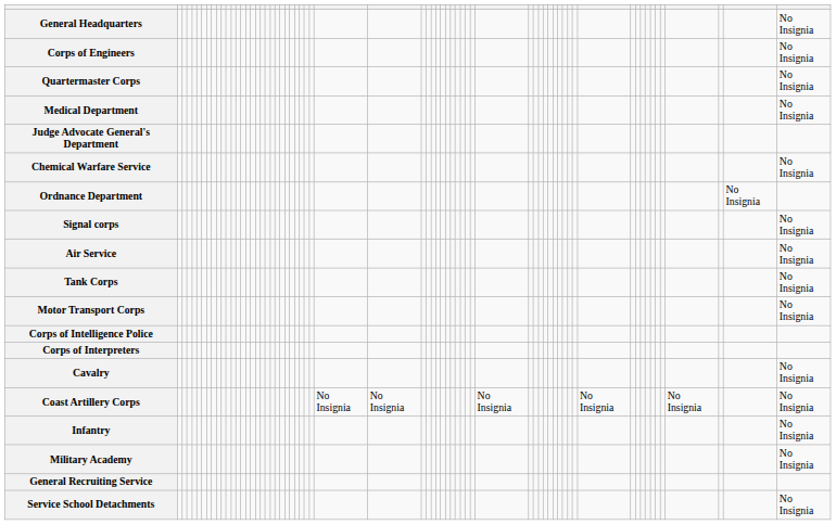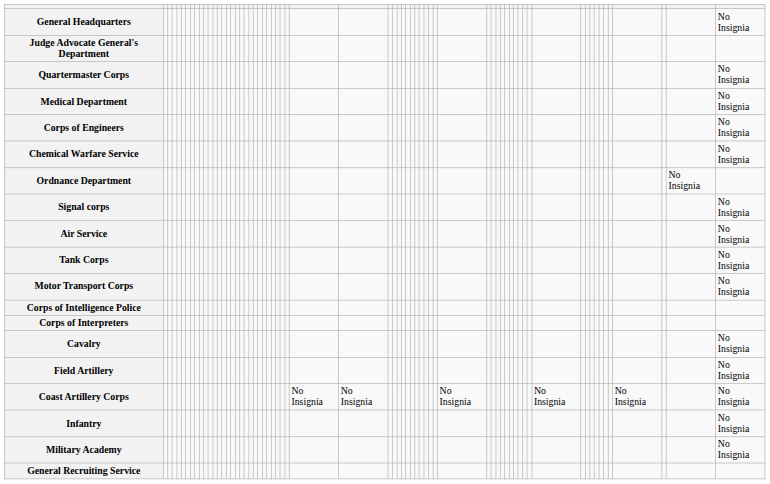rows swapped: Judge Advocate General's Department <-> Corps of Engineers
+ row: Field Artillery | No Insignia
- row: Service School Detachments | No Insignia
